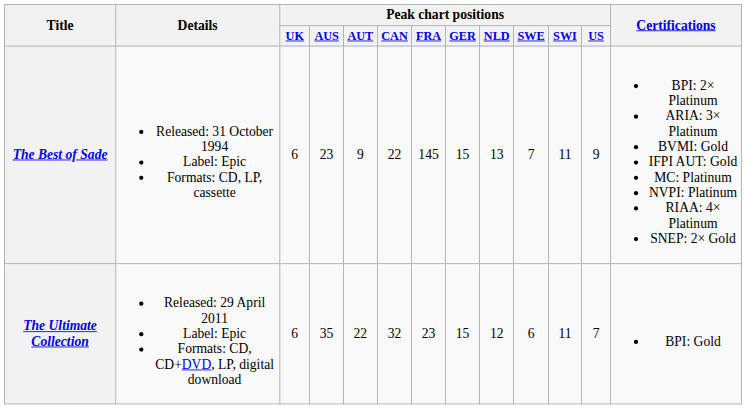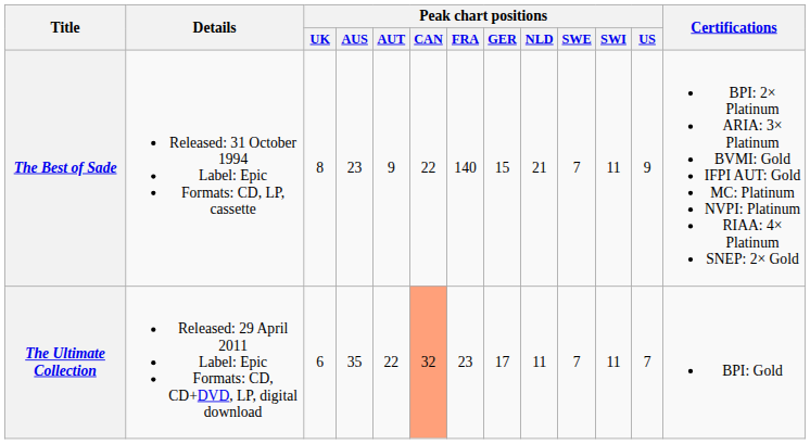The Best of Sade | Peak chart positions / UK: 6 -> 8
The Best of Sade | Peak chart positions / FRA: 145 -> 140
The Best of Sade | Peak chart positions / NLD: 13 -> 21
The Ultimate Collection | Peak chart positions / CAN: no background -> lightsalmon background
The Ultimate Collection | Peak chart positions / GER: 15 -> 17
The Ultimate Collection | Peak chart positions / NLD: 12 -> 11
The Ultimate Collection | Peak chart positions / SWE: 6 -> 7
